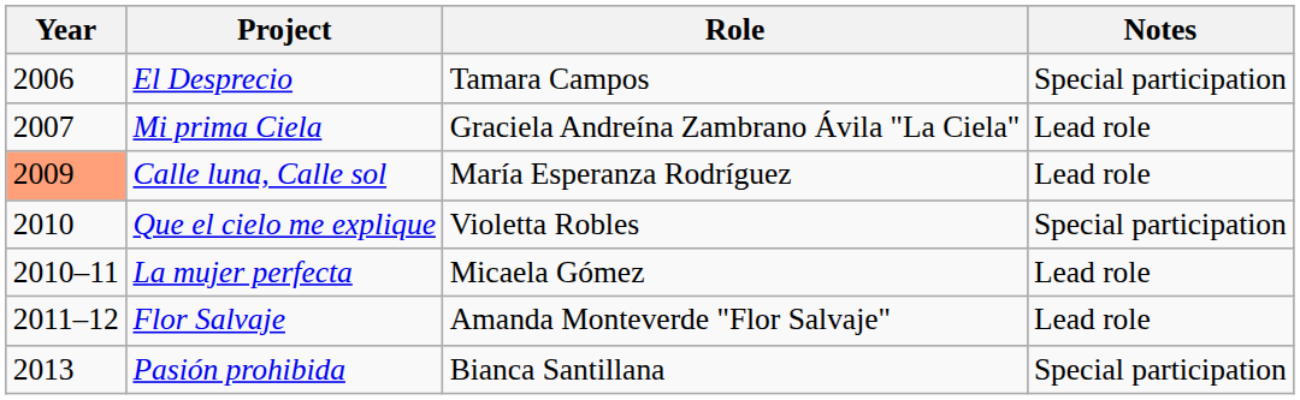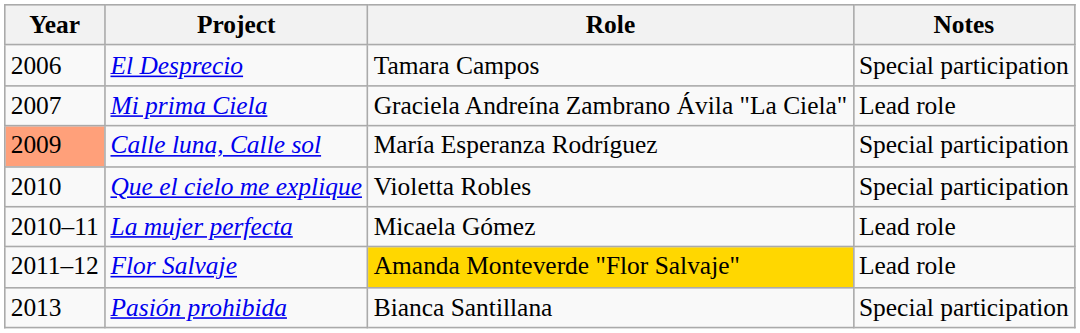Calle luna, Calle sol | Notes: Lead role -> Special participation
Flor Salvaje | Role: no background -> gold background
